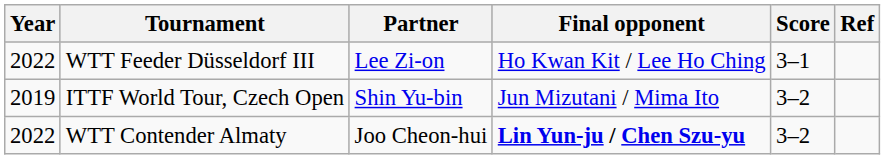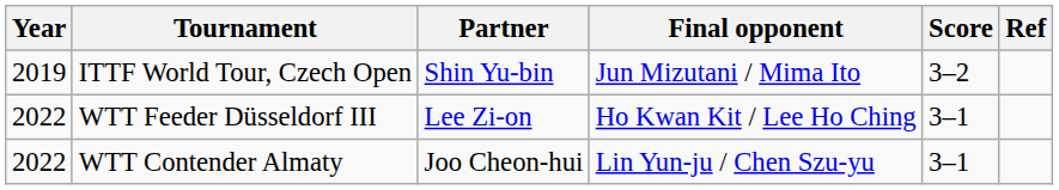rows swapped: ITTF World Tour, Czech Open <-> WTT Feeder Düsseldorf III
WTT Contender Almaty | Final opponent: bold -> normal
WTT Contender Almaty | Score: 3–2 -> 3–1
